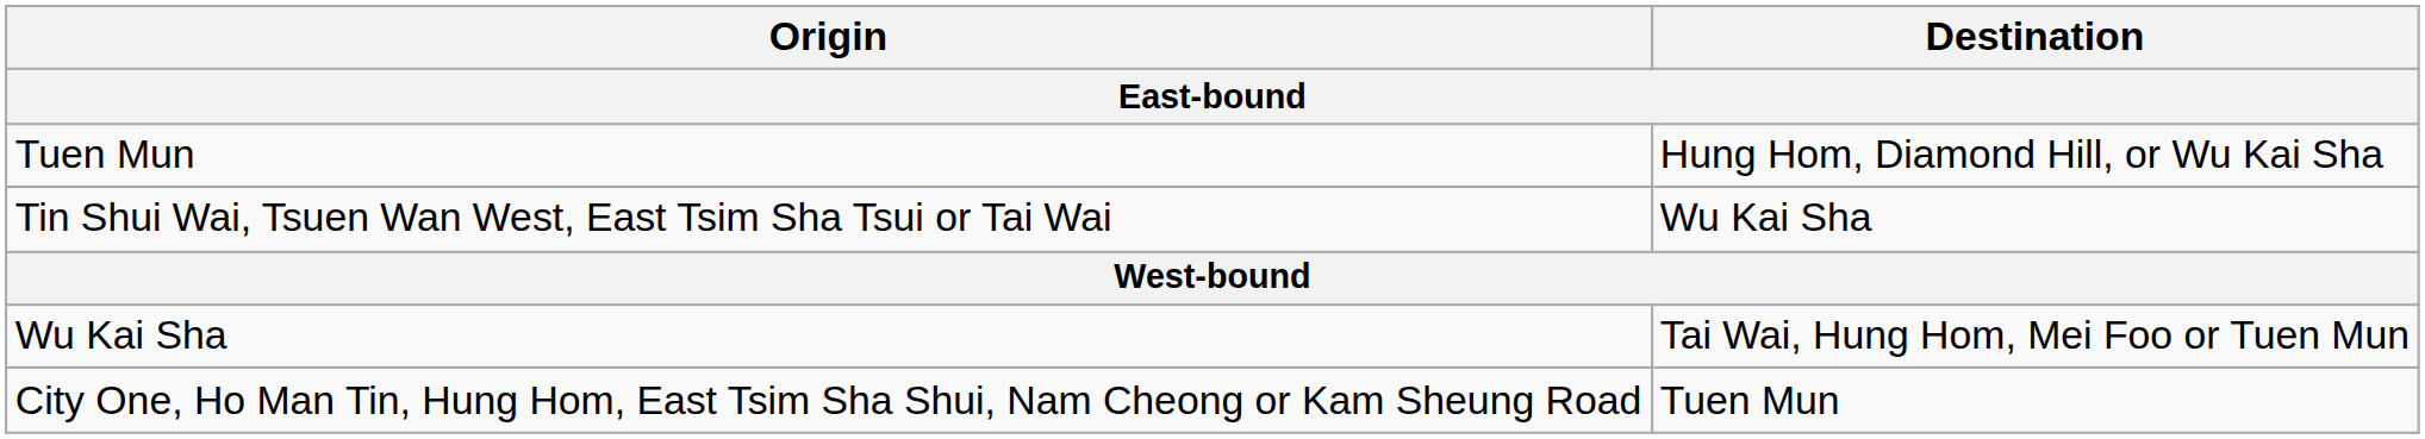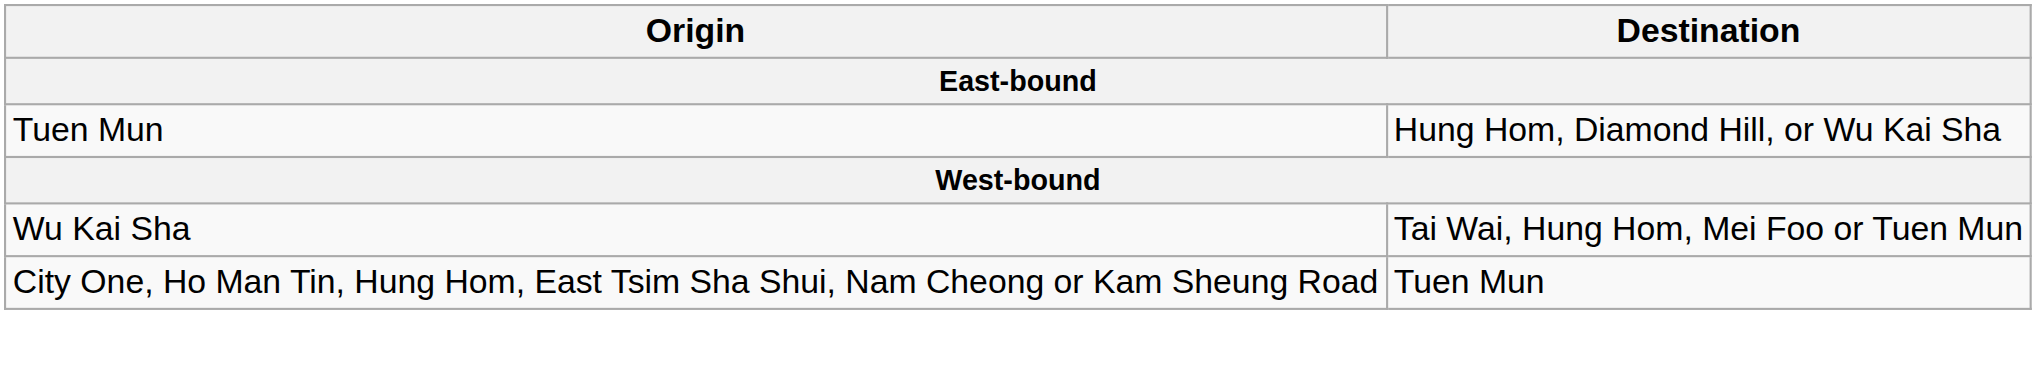- row: Tin Shui Wai, Tsuen Wan West, East Tsim Sha Tsui or Tai Wai | Wu Kai Sha
